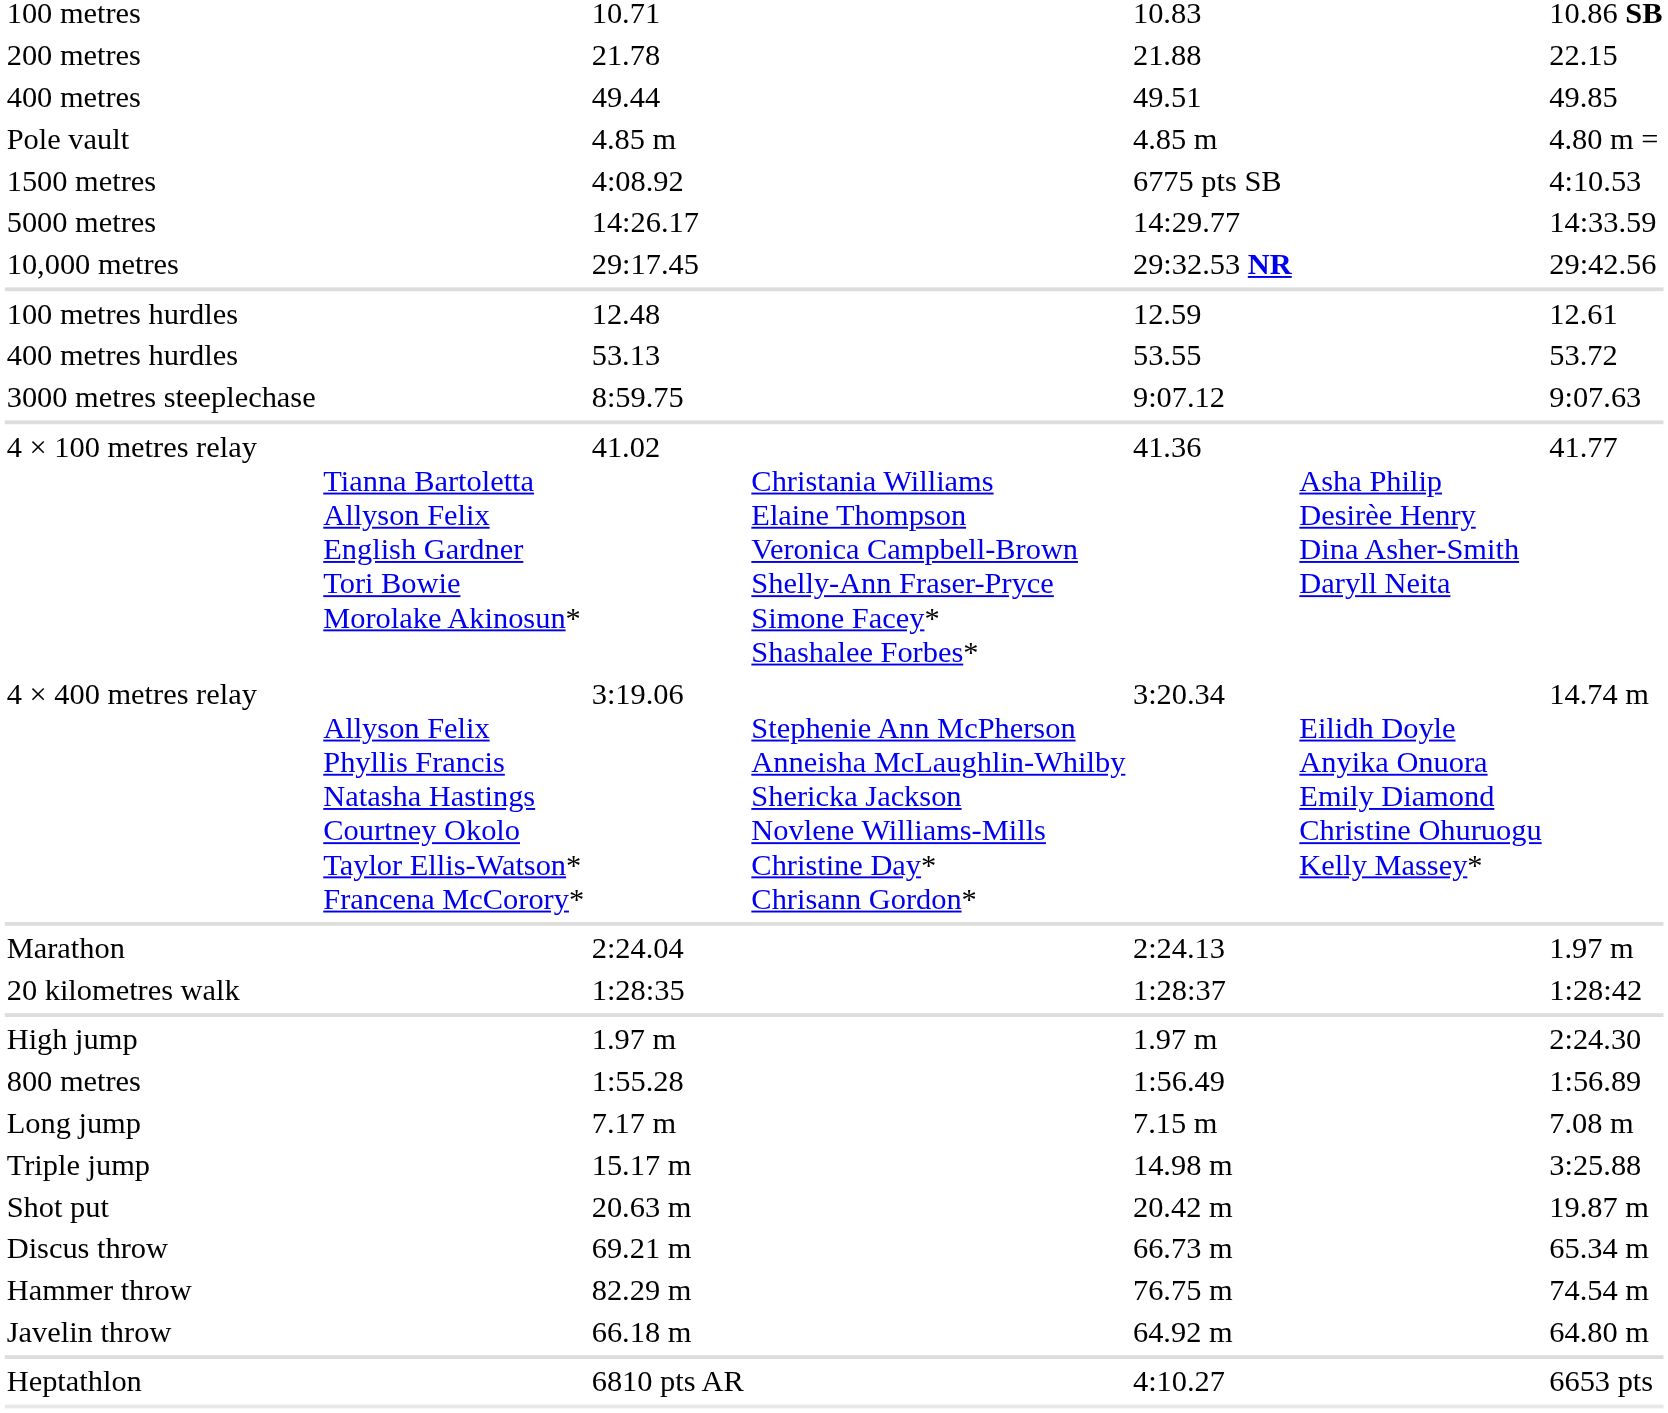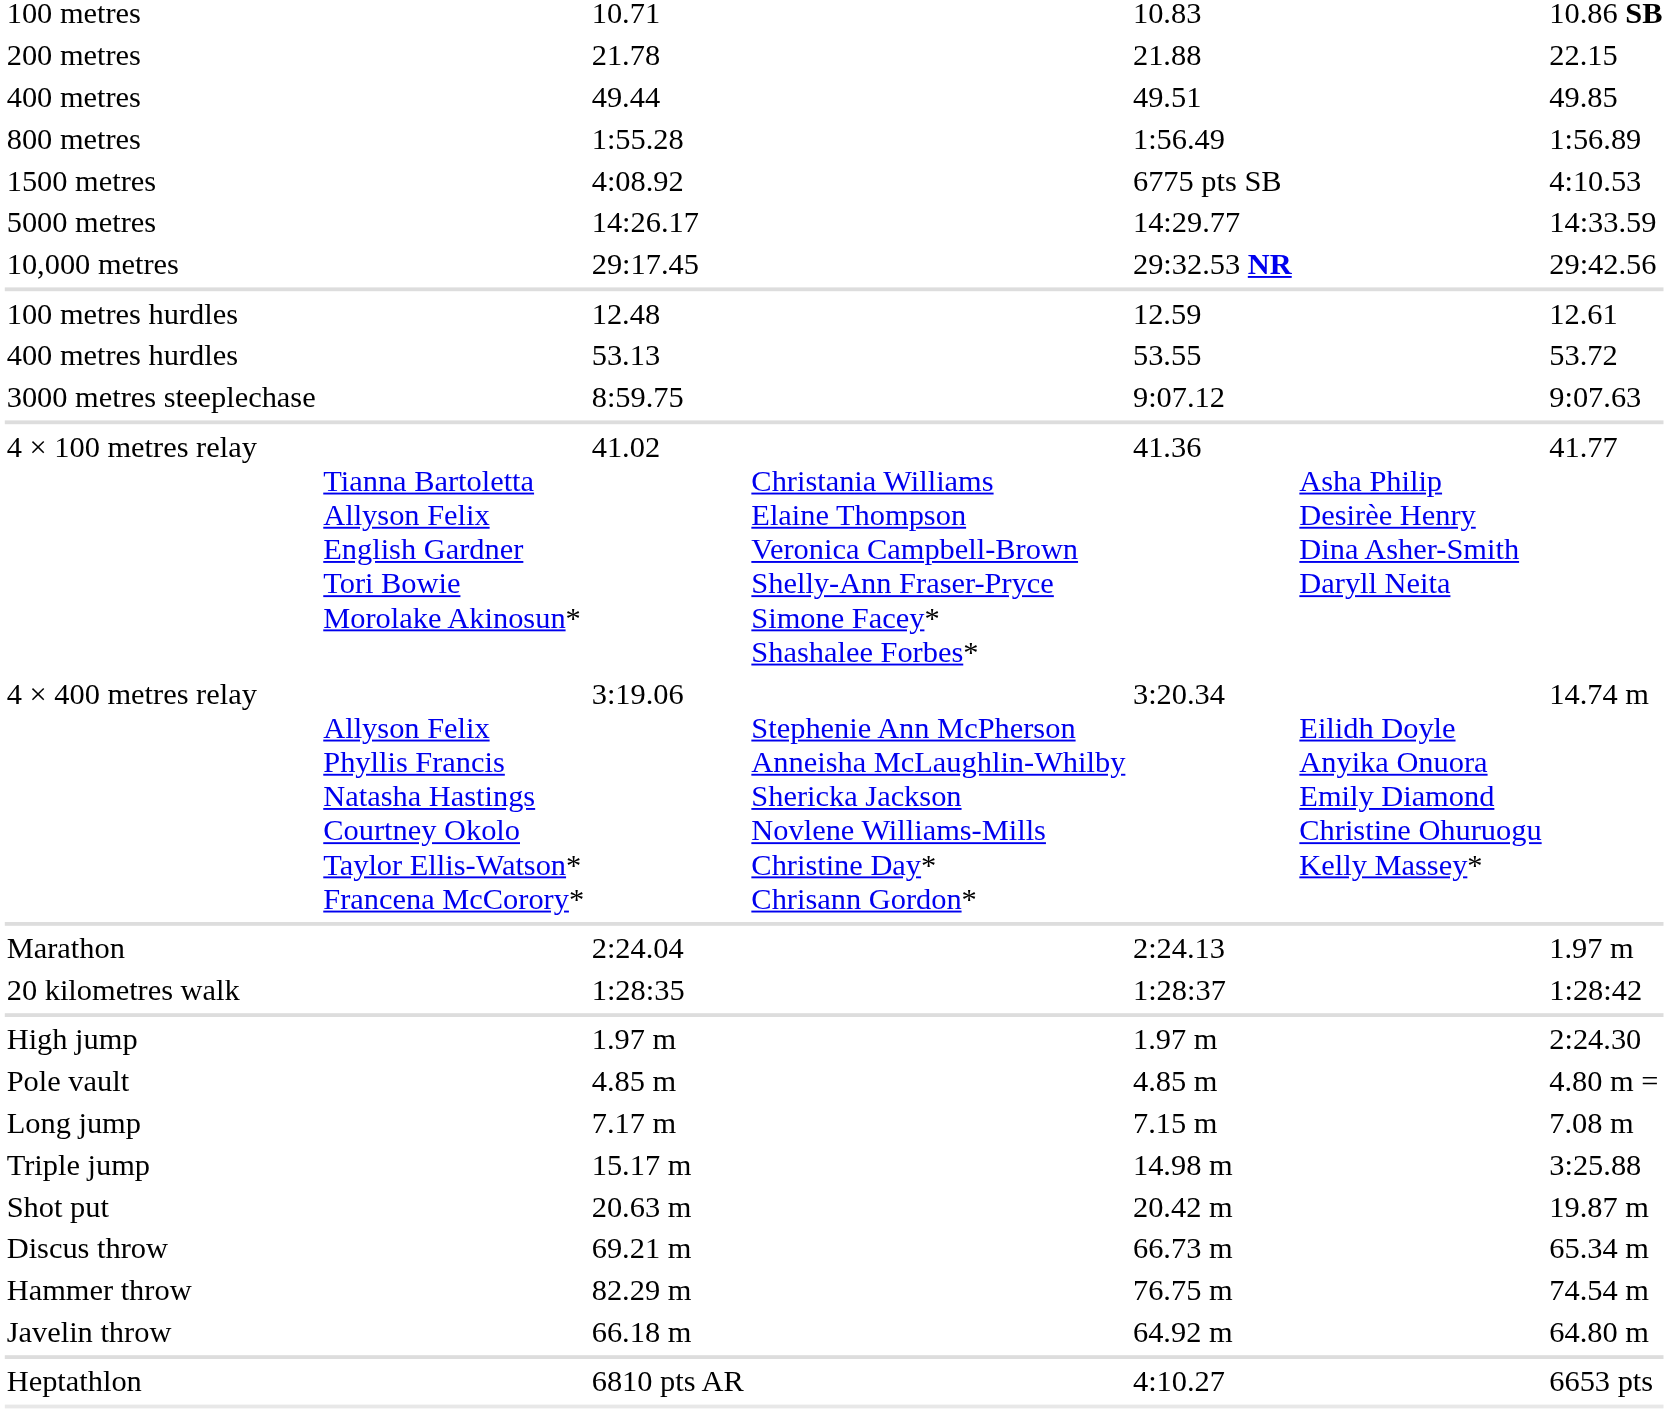rows swapped: 800 metres <-> Pole vault
